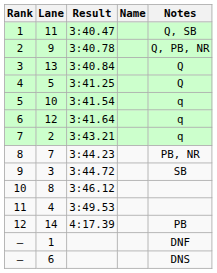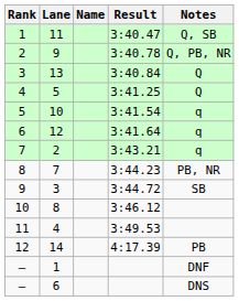columns swapped: Name <-> Result
